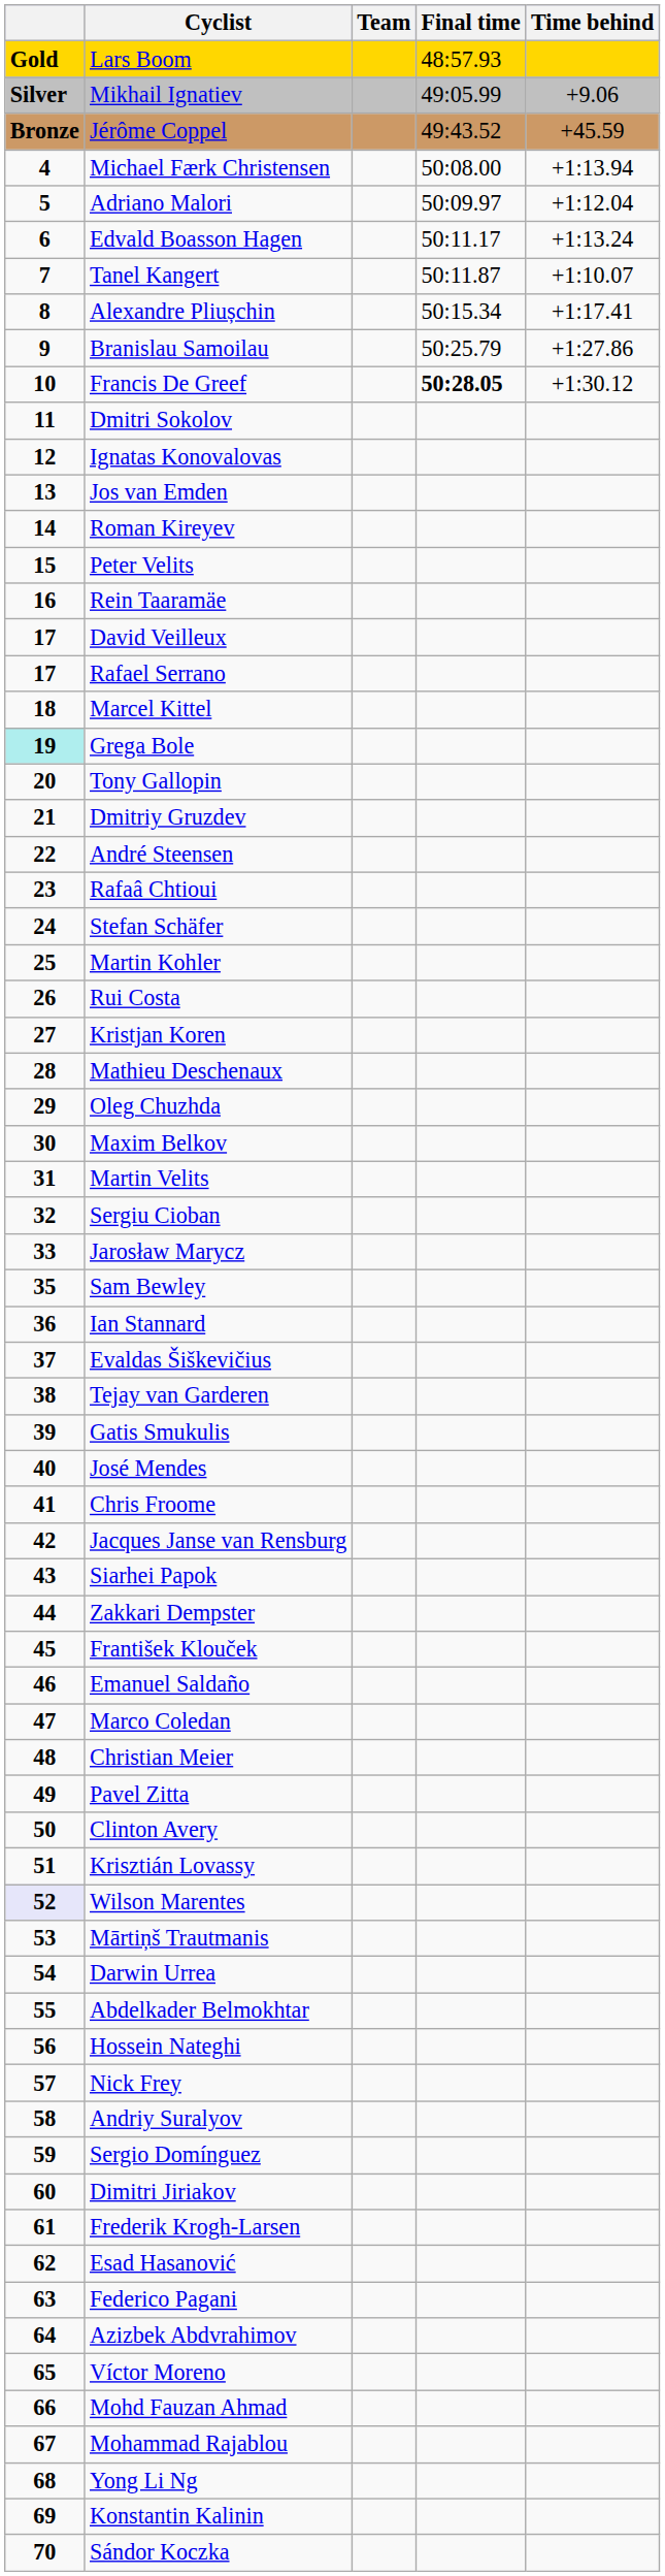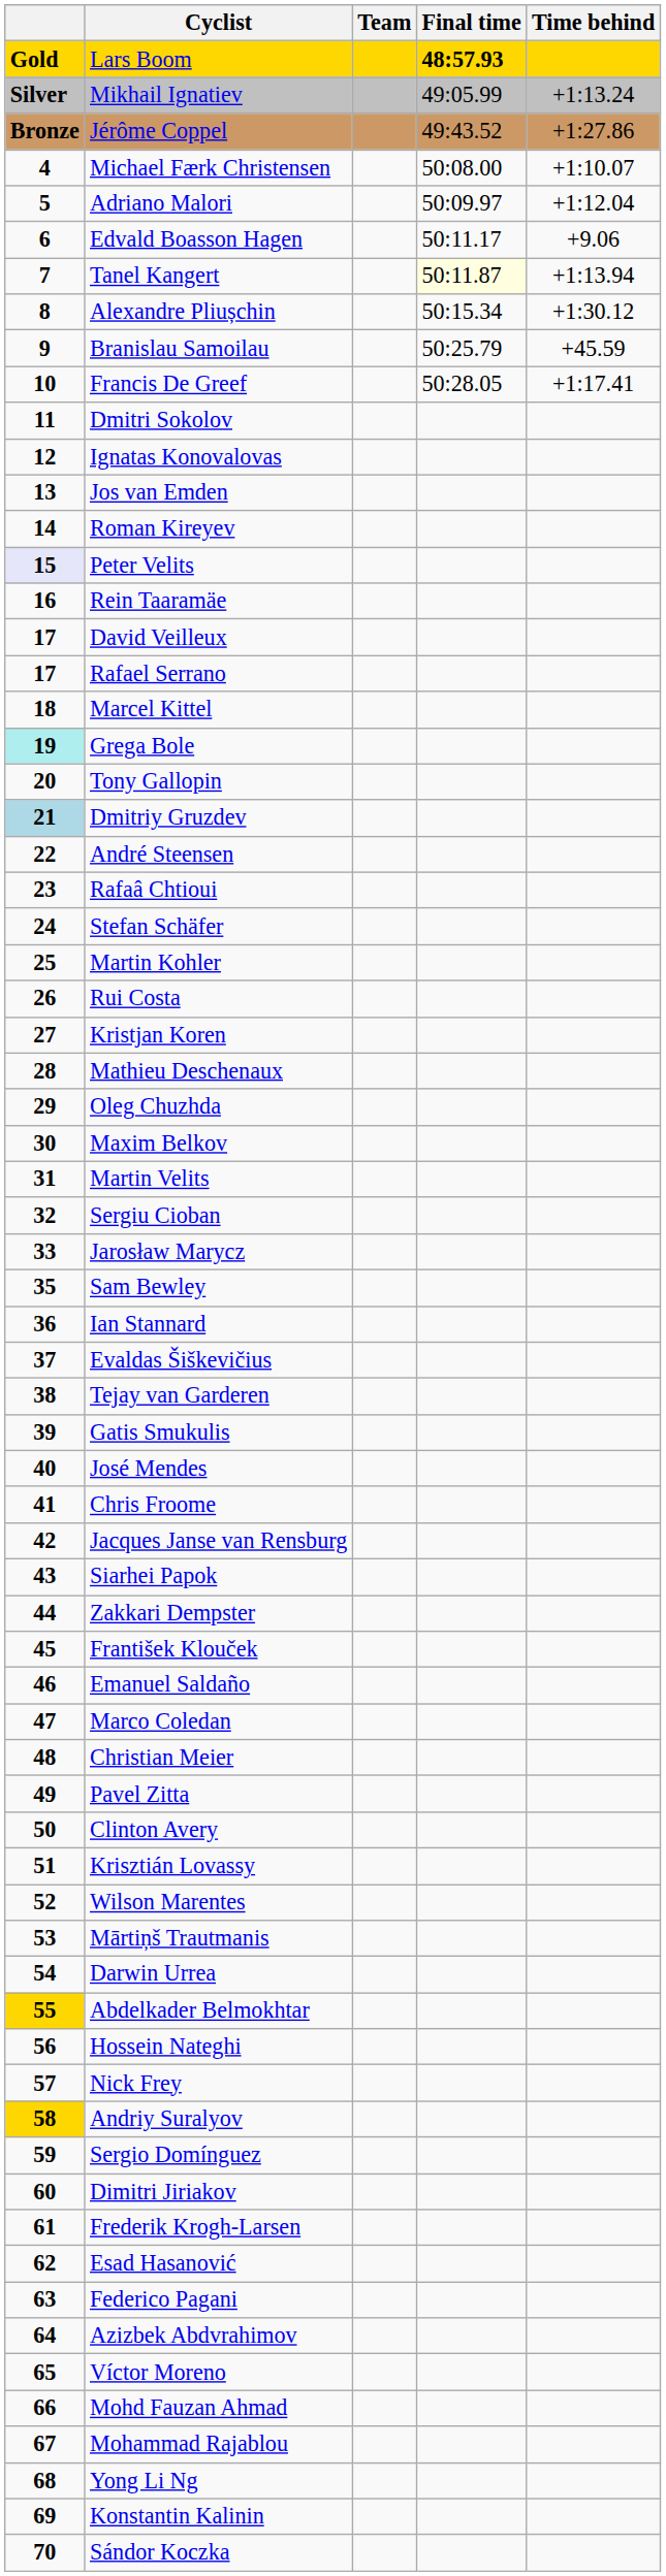Lars Boom | Final time: normal -> bold
Mikhail Ignatiev | Time behind: +9.06 -> +1:13.24
Jérôme Coppel | Time behind: +45.59 -> +1:27.86
Michael Færk Christensen | Time behind: +1:13.94 -> +1:10.07
Edvald Boasson Hagen | Time behind: +1:13.24 -> +9.06
Tanel Kangert | Final time: no background -> lightyellow background
Tanel Kangert | Time behind: +1:10.07 -> +1:13.94
Alexandre Pliușchin | Time behind: +1:17.41 -> +1:30.12
Branislau Samoilau | Time behind: +1:27.86 -> +45.59
Francis De Greef | Final time: bold -> normal
Francis De Greef | Time behind: +1:30.12 -> +1:17.41
Peter Velits | column 1: no background -> lavender background
Dmitriy Gruzdev | column 1: no background -> lightblue background
Wilson Marentes | column 1: lavender background -> no background
Abdelkader Belmokhtar | column 1: no background -> gold background
Andriy Suralyov | column 1: no background -> gold background
